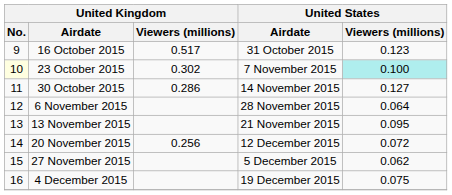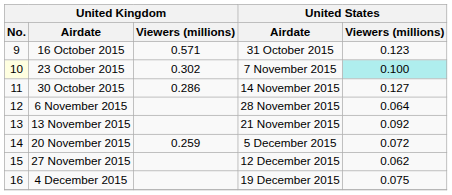16 October 2015 | United Kingdom / Viewers (millions): 0.517 -> 0.571
13 November 2015 | United States / Viewers (millions): 0.095 -> 0.092
20 November 2015 | United Kingdom / Viewers (millions): 0.256 -> 0.259
20 November 2015 | United States / Airdate: 12 December 2015 -> 5 December 2015
27 November 2015 | United States / Airdate: 5 December 2015 -> 12 December 2015
